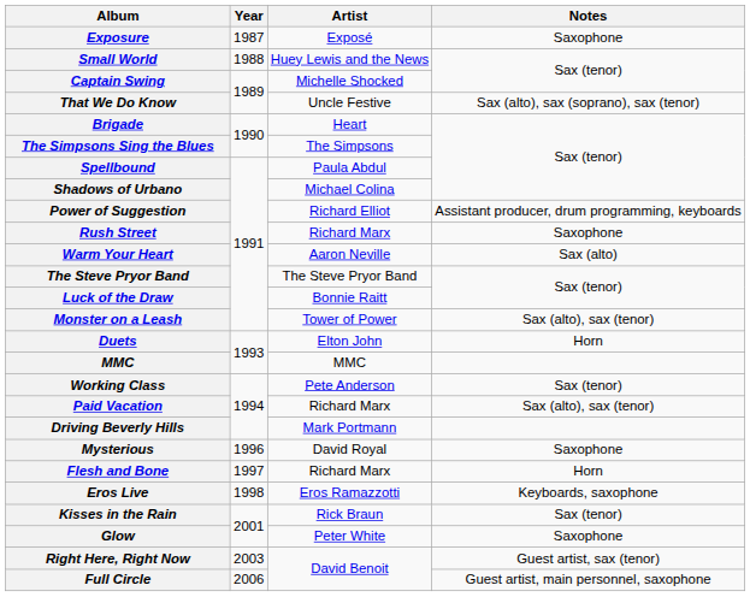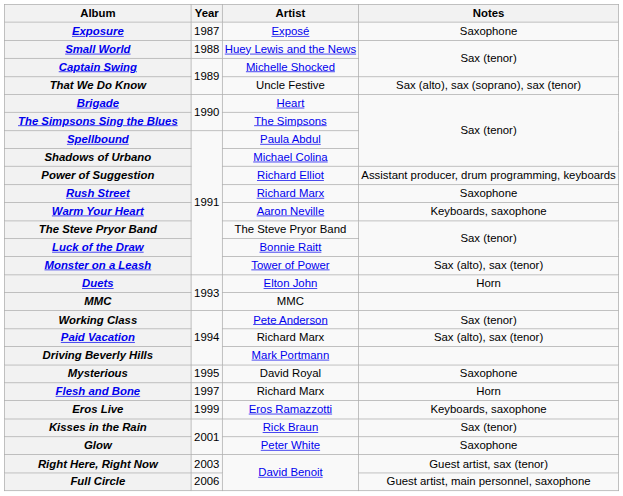Warm Your Heart | Notes: Sax (alto) -> Keyboards, saxophone
Mysterious | Year: 1996 -> 1995
Eros Live | Year: 1998 -> 1999
